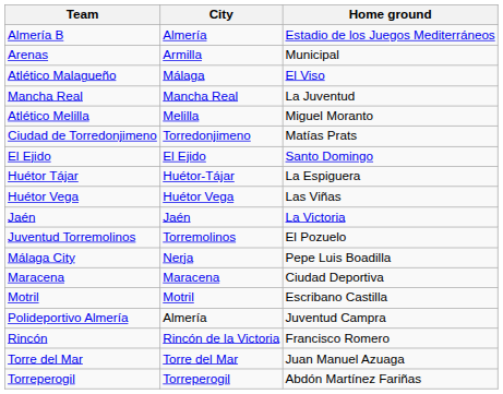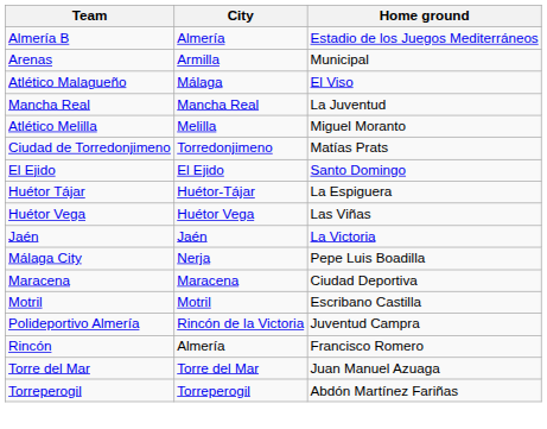- row: Juventud Torremolinos | Torremolinos | El Pozuelo
Polideportivo Almería | City: Almería -> Rincón de la Victoria
Rincón | City: Rincón de la Victoria -> Almería
